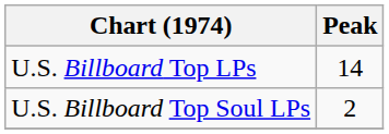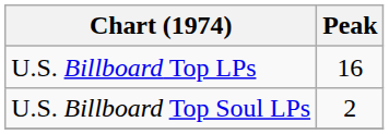U.S. Billboard Top LPs | Peak: 14 -> 16
